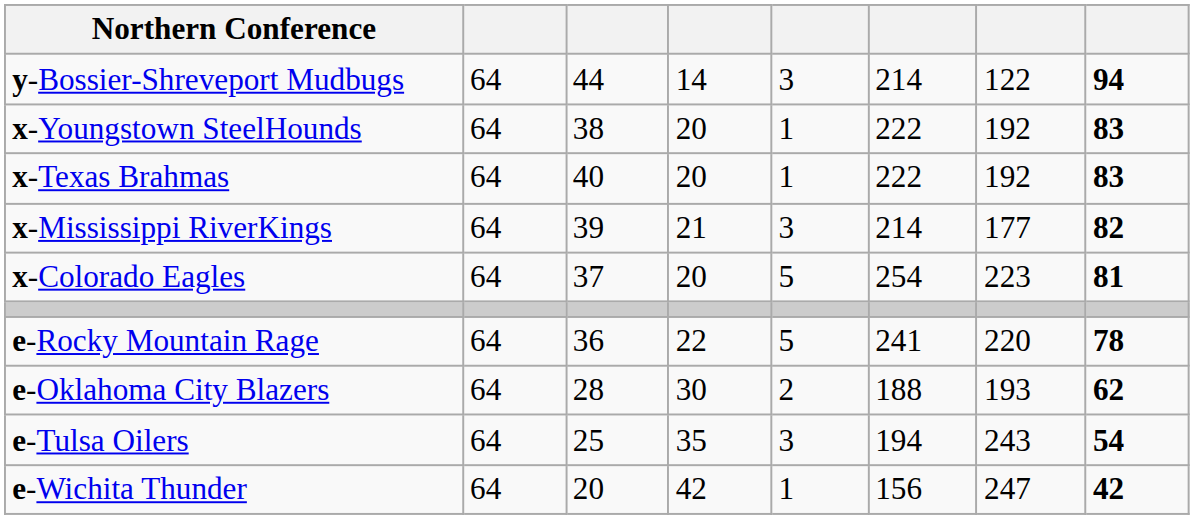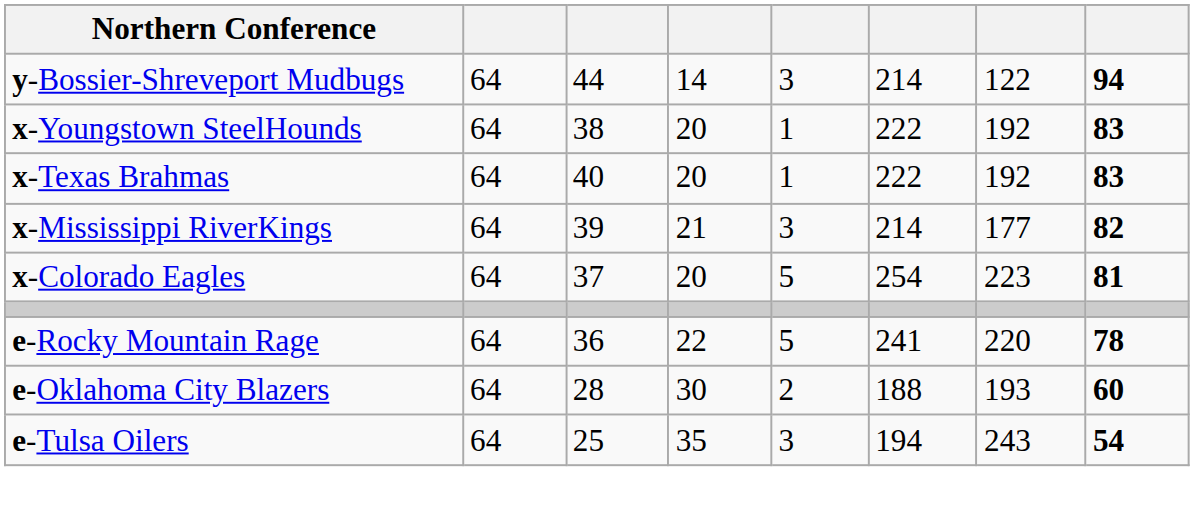e-Oklahoma City Blazers | column 8: 62 -> 60
- row: e-Wichita Thunder | 64 | 20 | 42 | 1 | 156 | 247 | 42
